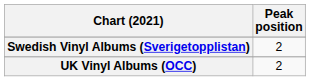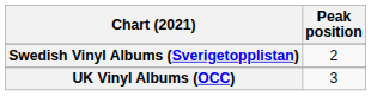UK Vinyl Albums (OCC) | Peak position: 2 -> 3
